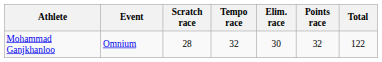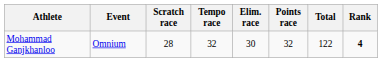+ column: Rank | 4
